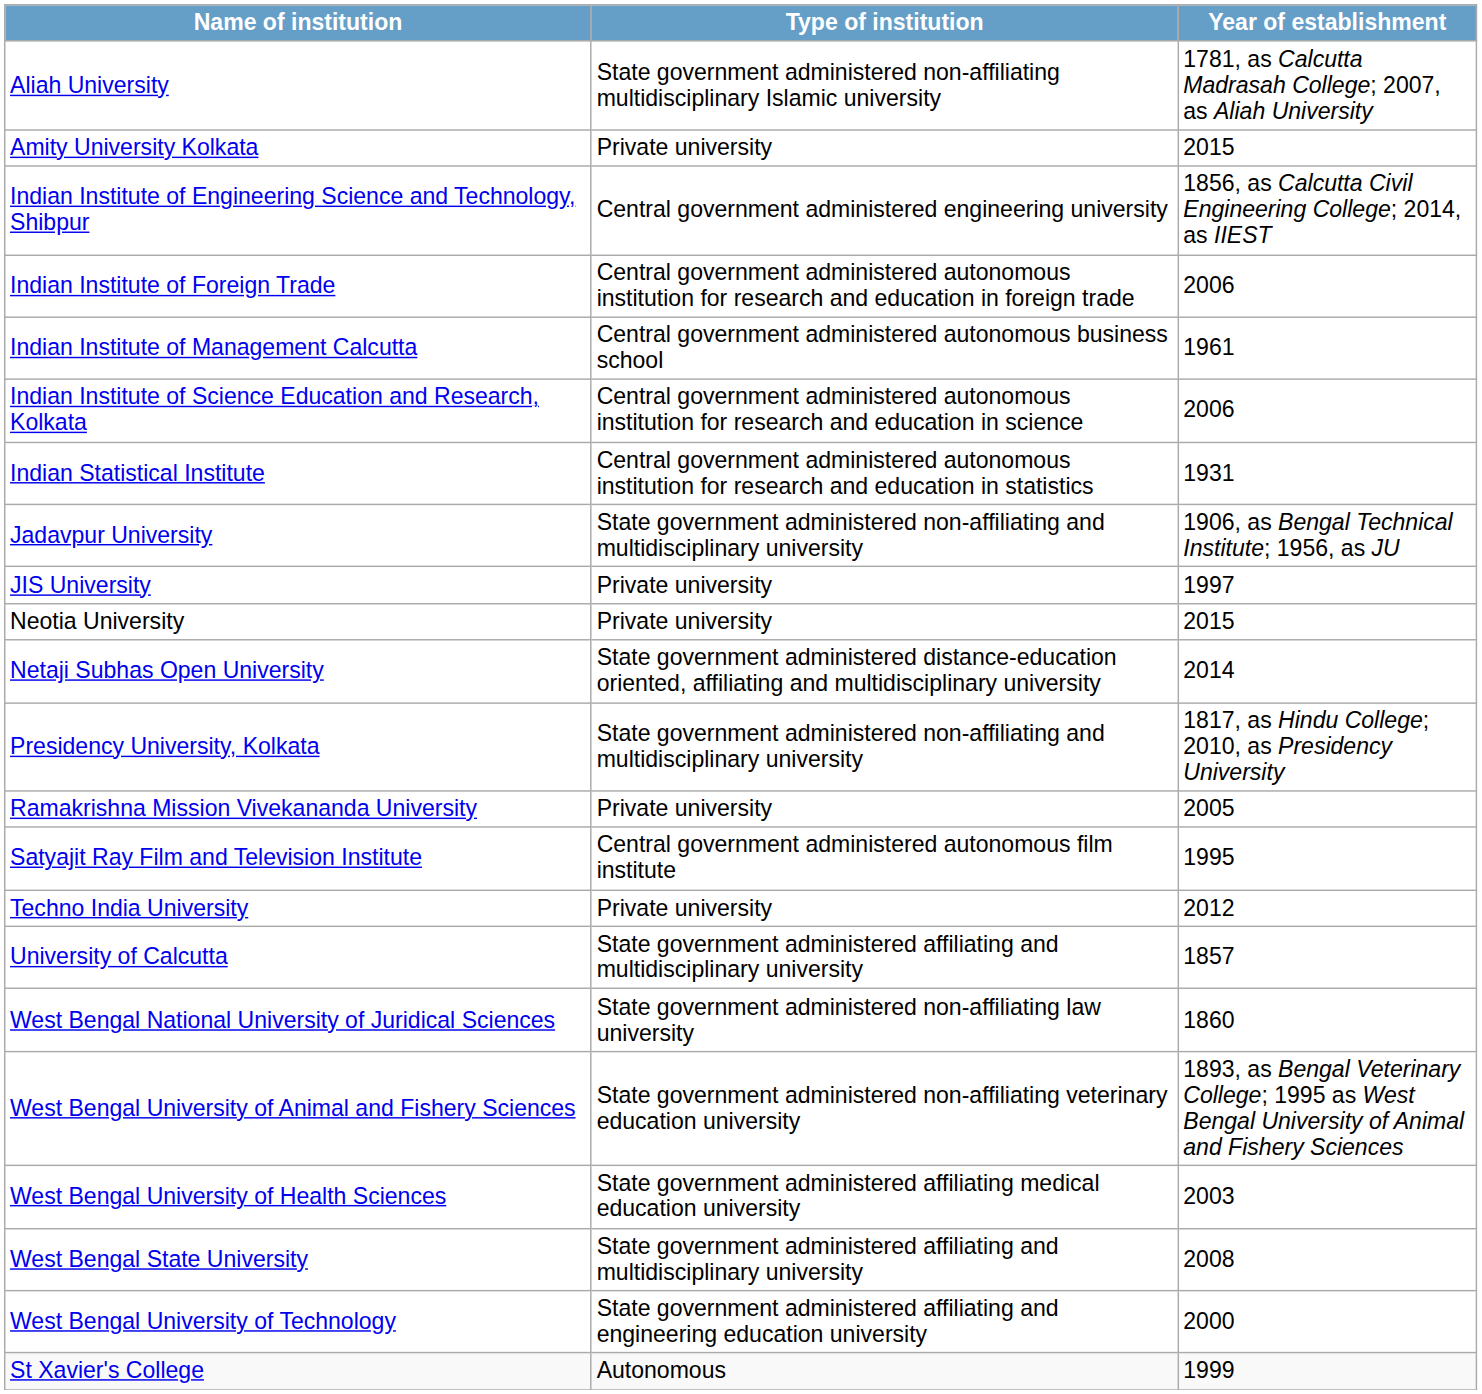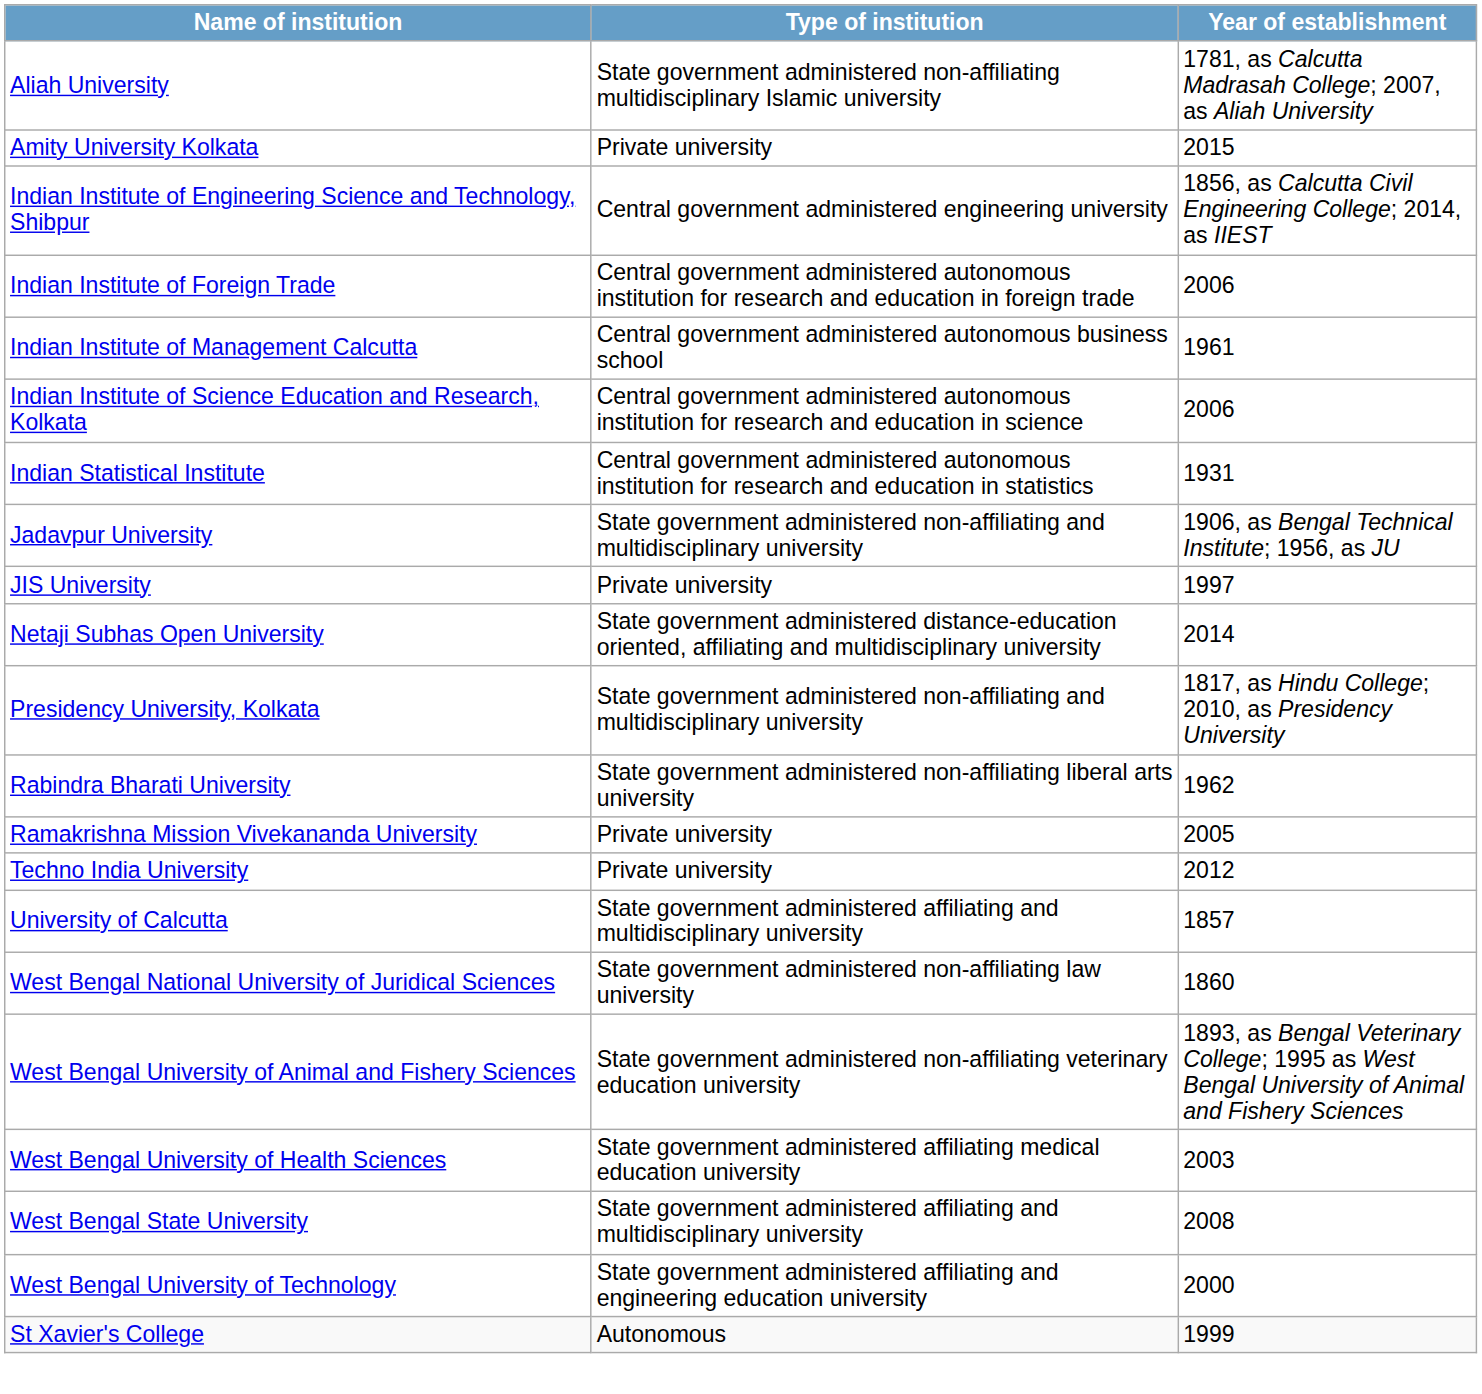- row: Neotia University | Private university | 2015
+ row: Rabindra Bharati University | State government administered non-affiliating liberal arts university | 1962
- row: Satyajit Ray Film and Television Institute | Central government administered autonomous film institute | 1995
